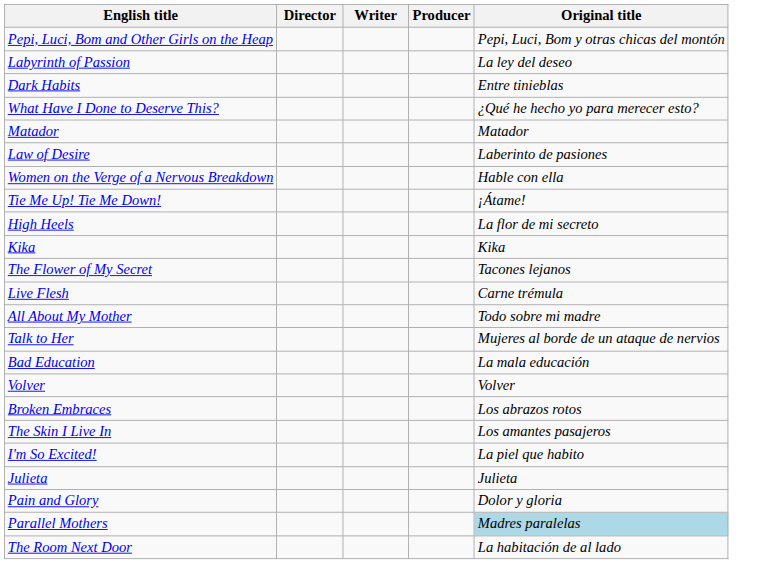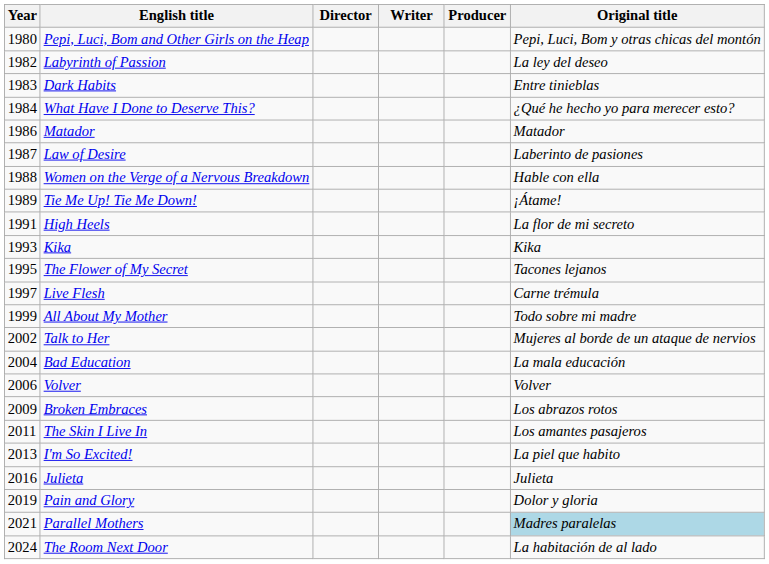+ column: Year | 1980 | 1982 | 1983 | 1984 | 1986 | 1987 | 1988 | 1989 | 1991 | 1993 | 1995 | 1997 | 1999 | 2002 | 2004 | 2006 | 2009 | 2011 | 2013 | 2016 | 2019 | 2021 | 2024
